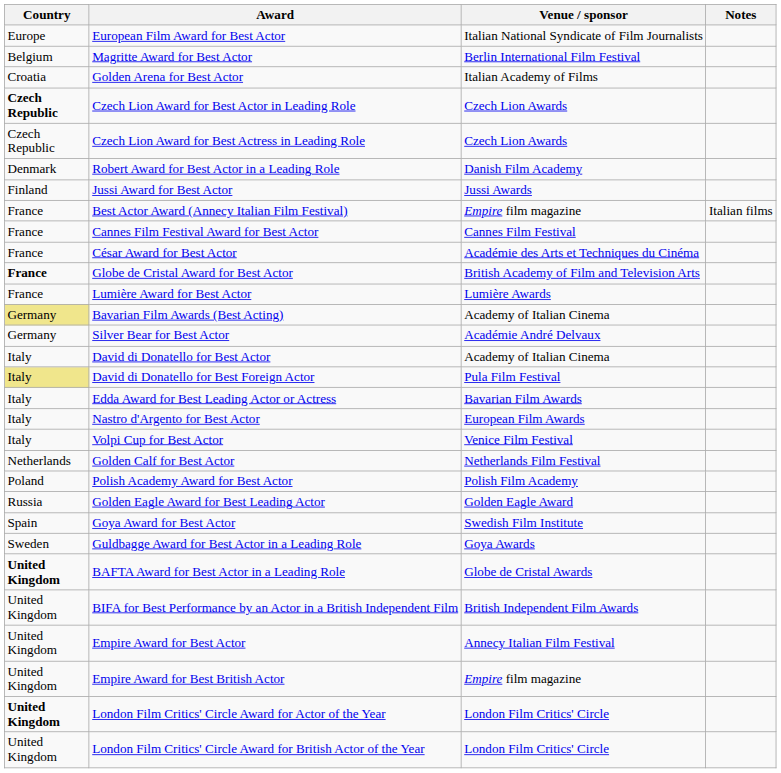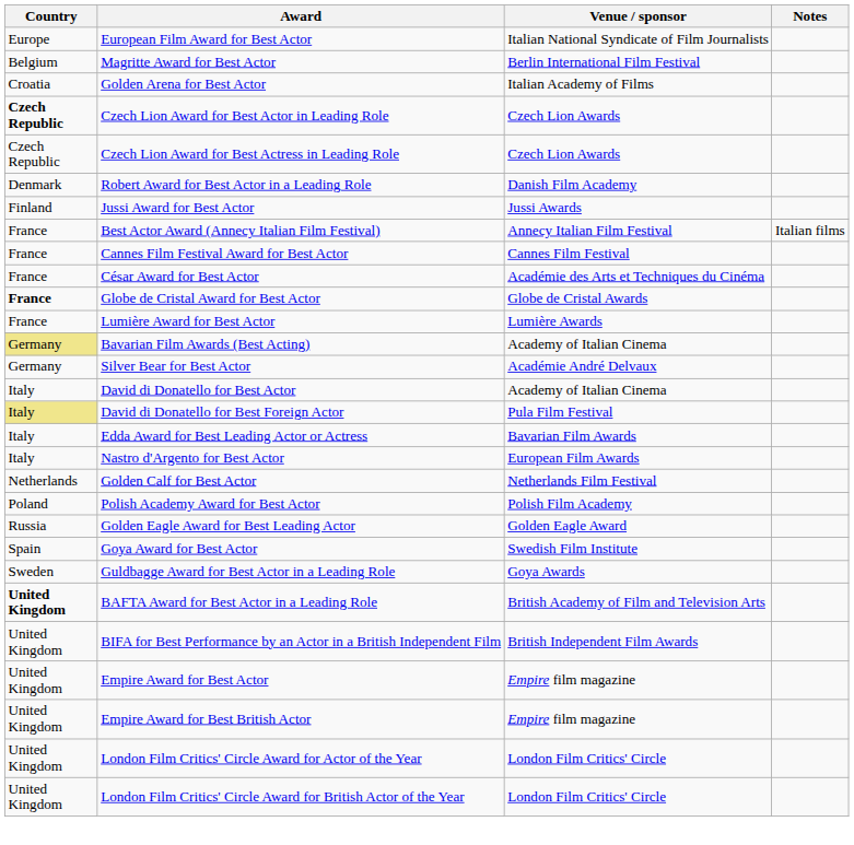Best Actor Award (Annecy Italian Film Festival) | Venue / sponsor: Empire film magazine -> Annecy Italian Film Festival
Globe de Cristal Award for Best Actor | Venue / sponsor: British Academy of Film and Television Arts -> Globe de Cristal Awards
- row: Italy | Volpi Cup for Best Actor | Venice Film Festival
BAFTA Award for Best Actor in a Leading Role | Venue / sponsor: Globe de Cristal Awards -> British Academy of Film and Television Arts
Empire Award for Best Actor | Venue / sponsor: Annecy Italian Film Festival -> Empire film magazine
London Film Critics' Circle Award for Actor of the Year | Country: bold -> normal
